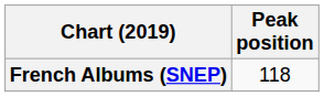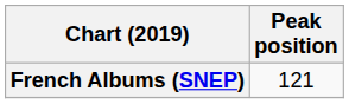French Albums (SNEP) | Peak position: 118 -> 121
